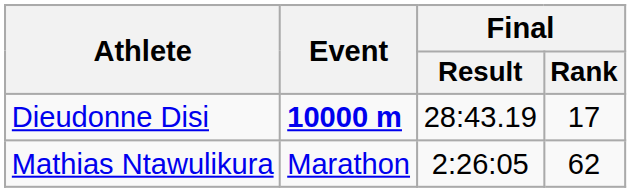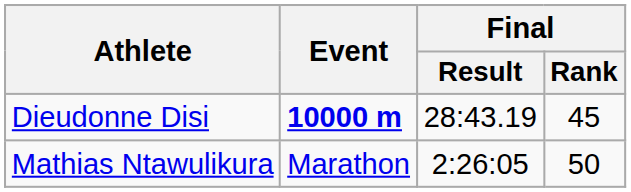Dieudonne Disi | Final / Rank: 17 -> 45
Mathias Ntawulikura | Final / Rank: 62 -> 50
